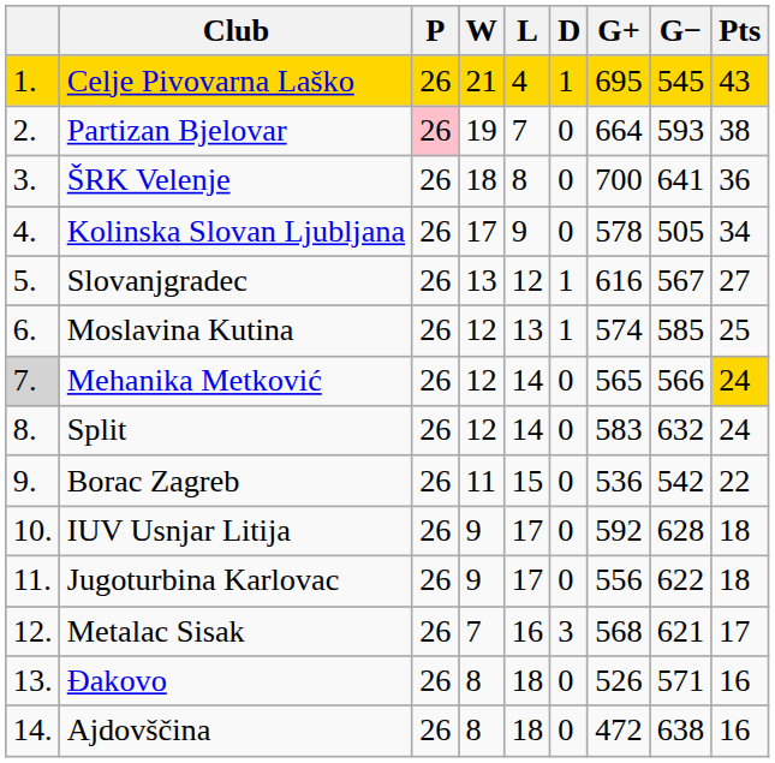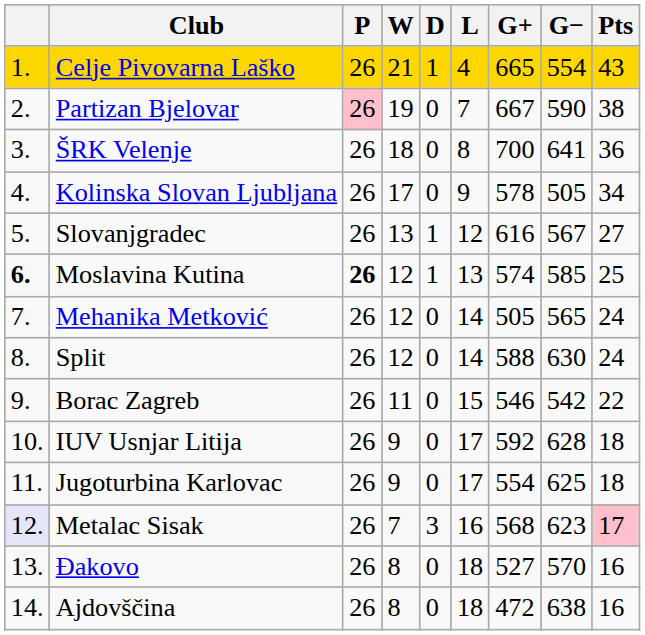columns swapped: D <-> L
Celje Pivovarna Laško | G+: 695 -> 665
Celje Pivovarna Laško | G−: 545 -> 554
Partizan Bjelovar | G+: 664 -> 667
Partizan Bjelovar | G−: 593 -> 590
Moslavina Kutina | column 1: normal -> bold
Moslavina Kutina | P: normal -> bold
Mehanika Metković | column 1: lightgrey background -> no background
Mehanika Metković | G+: 565 -> 505
Mehanika Metković | G−: 566 -> 565
Mehanika Metković | Pts: gold background -> no background
Split | G+: 583 -> 588
Split | G−: 632 -> 630
Borac Zagreb | G+: 536 -> 546
Jugoturbina Karlovac | G+: 556 -> 554
Jugoturbina Karlovac | G−: 622 -> 625
Metalac Sisak | column 1: no background -> lavender background
Metalac Sisak | G−: 621 -> 623
Metalac Sisak | Pts: no background -> pink background
Đakovo | G+: 526 -> 527
Đakovo | G−: 571 -> 570
